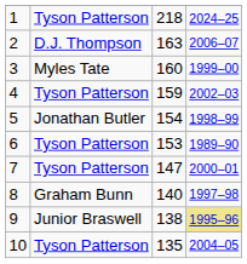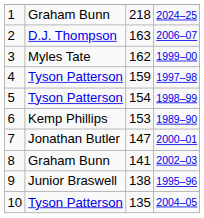1 | column 2: Tyson Patterson -> Graham Bunn
3 | column 3: 160 -> 162
4 | column 4: 2002–03 -> 1997–98
5 | column 2: Jonathan Butler -> Tyson Patterson
6 | column 2: Tyson Patterson -> Kemp Phillips
7 | column 2: Tyson Patterson -> Jonathan Butler
8 | column 3: 140 -> 141
8 | column 4: 1997–98 -> 2002–03
9 | column 4: khaki background -> no background
